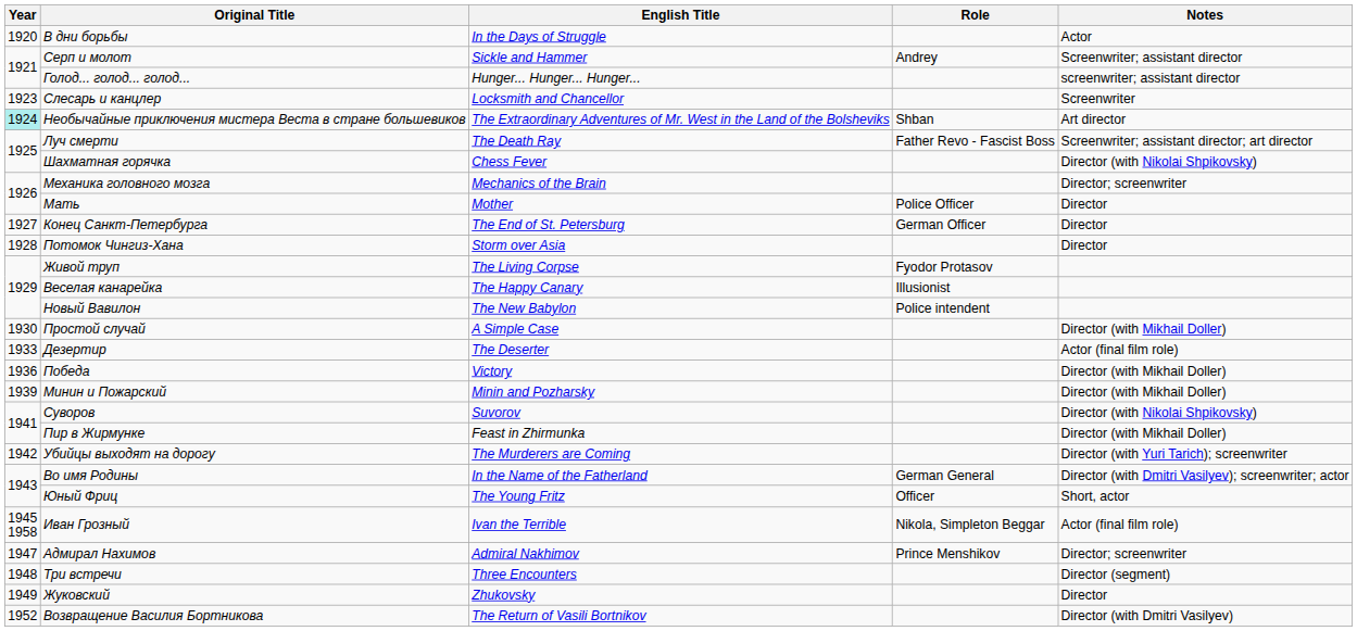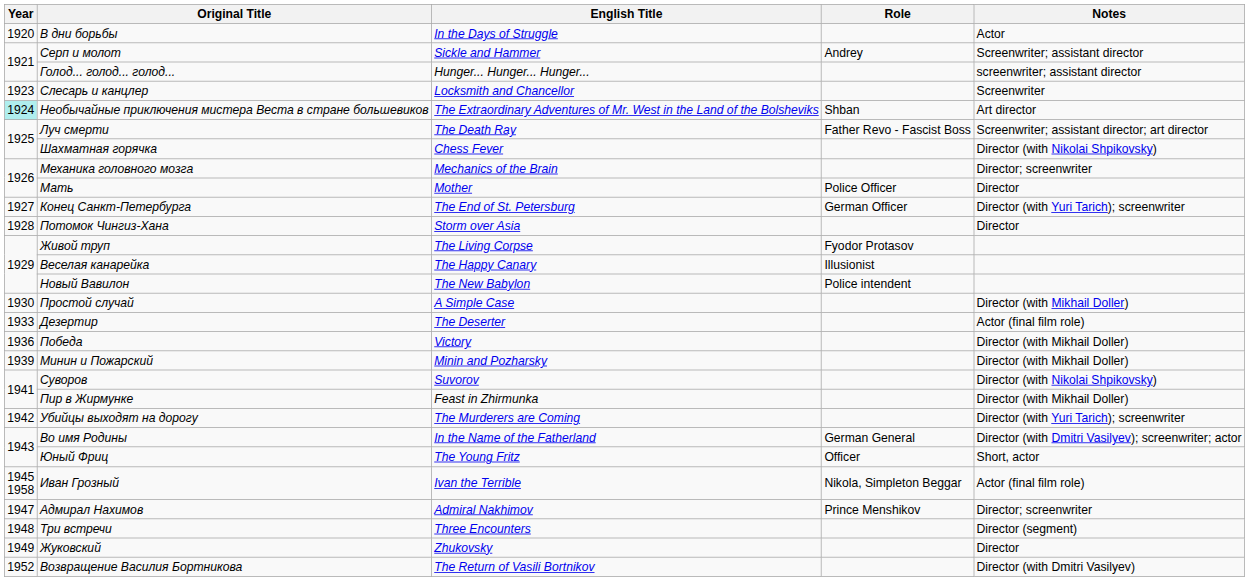Конец Санкт-Петербурга | Notes: Director -> Director (with Yuri Tarich); screenwriter
